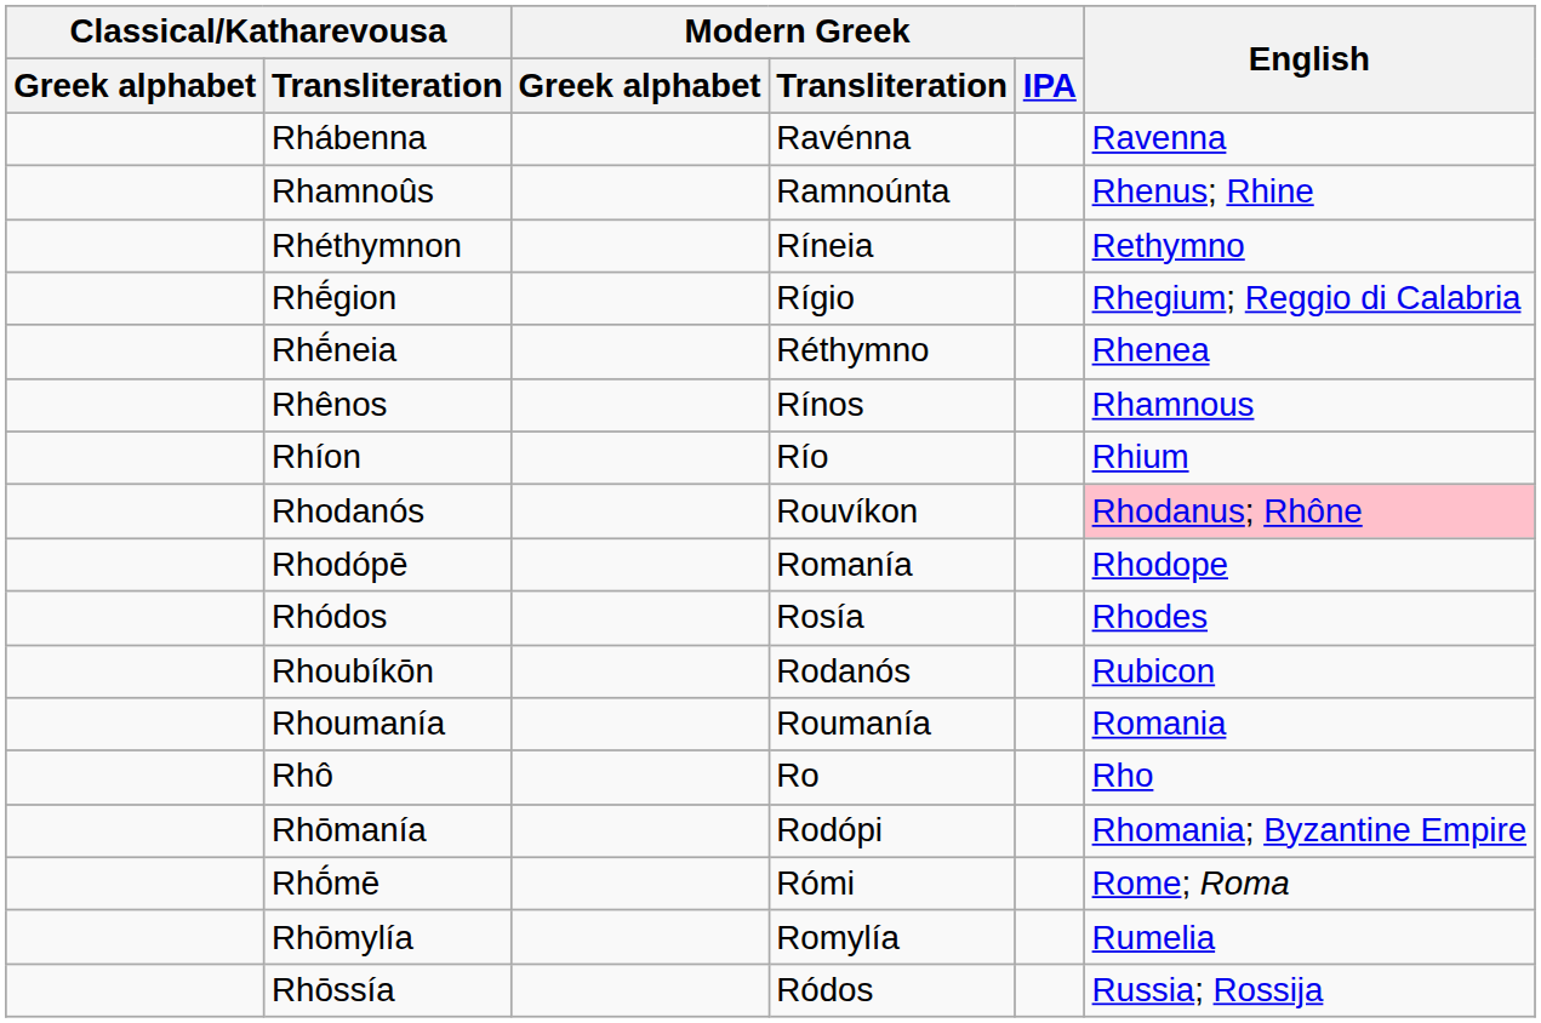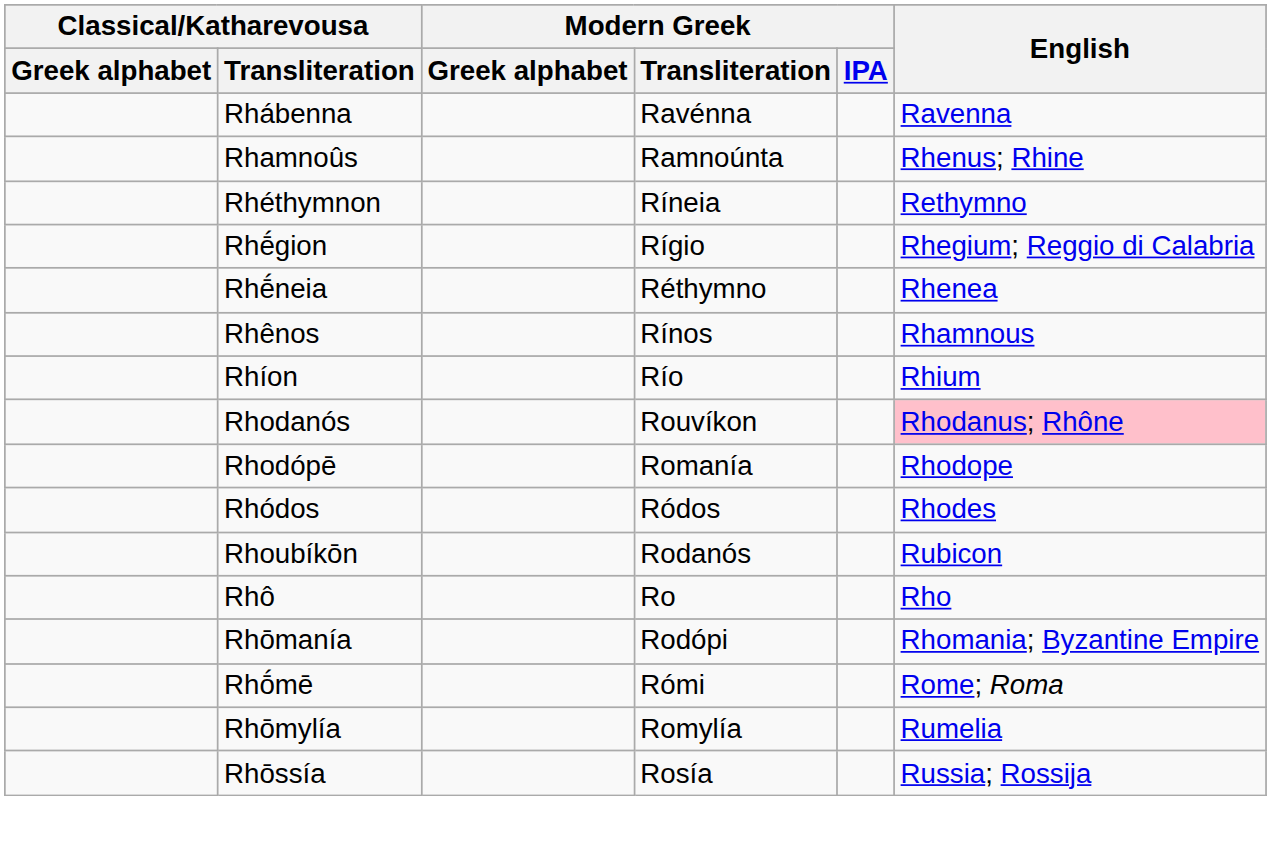Rhódos | Modern Greek / Transliteration: Rosía -> Ródos
- row: Rhoumanía | Roumanía | Romania
Rhōssía | Modern Greek / Transliteration: Ródos -> Rosía
